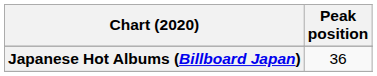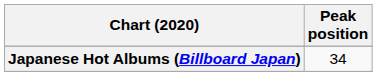Japanese Hot Albums (Billboard Japan) | Peak position: 36 -> 34
